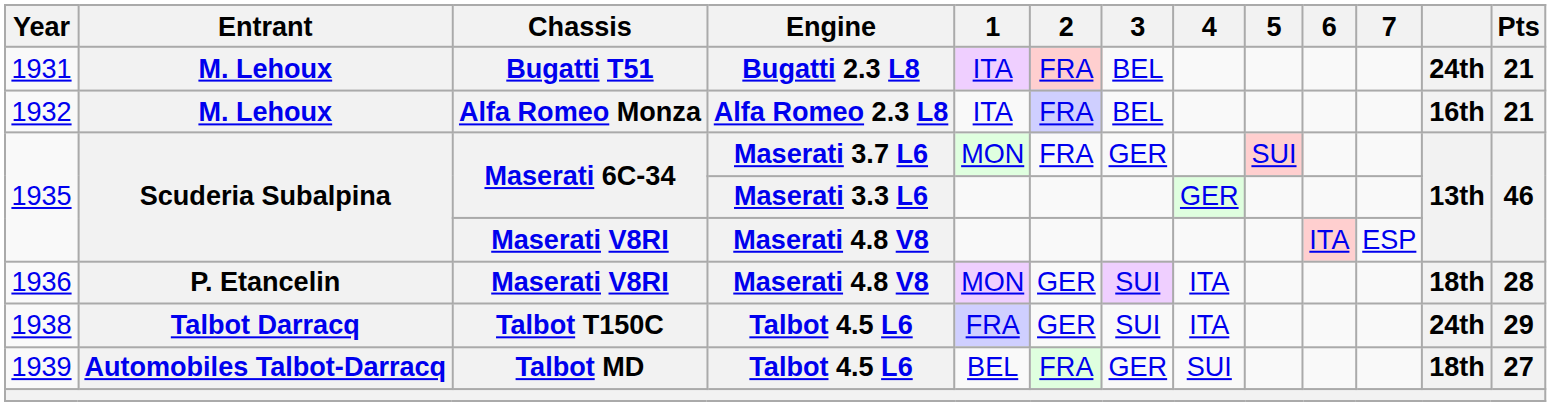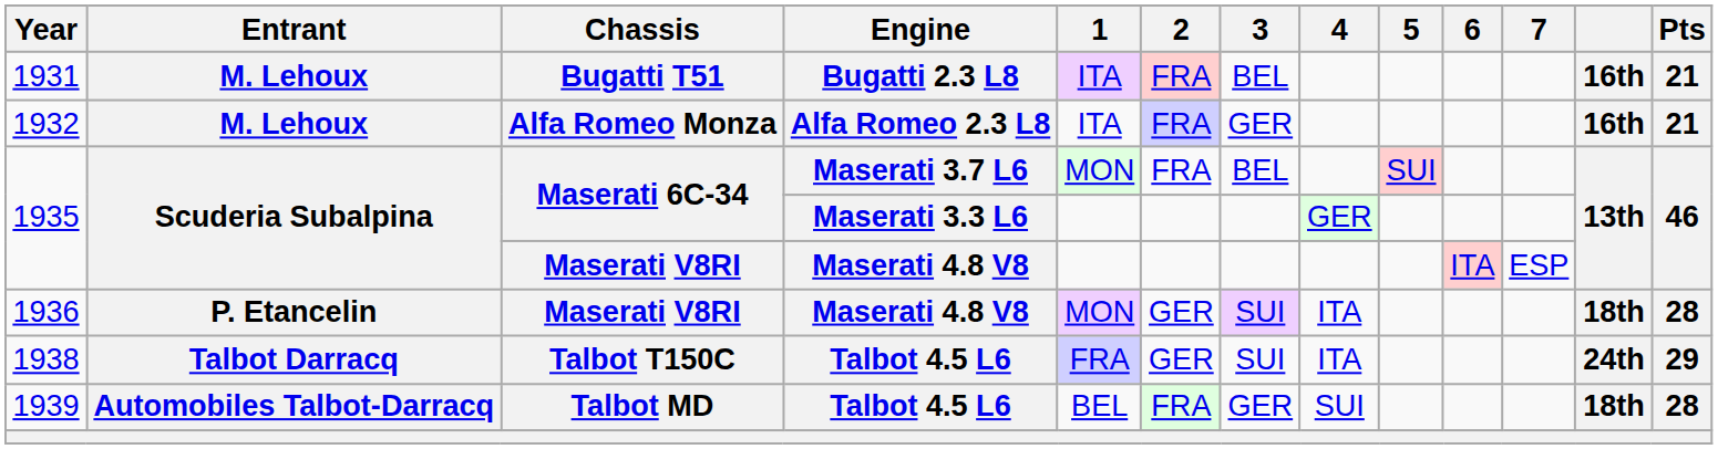1931 | column 12: 24th -> 16th
1932 | 3: BEL -> GER
1935 / Maserati 3.7 L6 | 3: GER -> BEL
1939 | Pts: 27 -> 28
